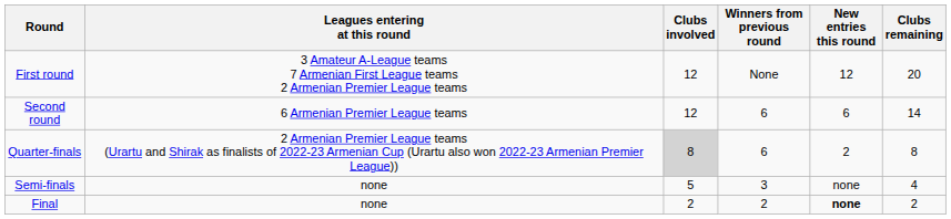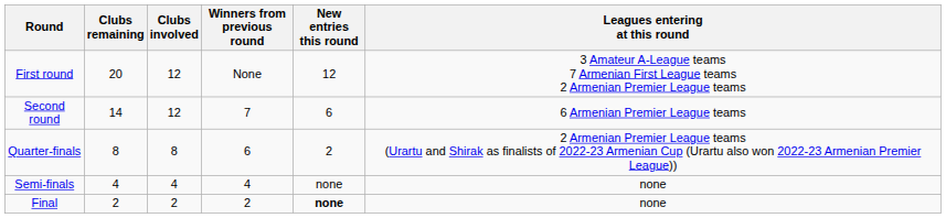columns swapped: Clubs remaining <-> Leagues entering at this round
Second round | Winners from previous round: 6 -> 7
Quarter-finals | Clubs involved: lightgrey background -> no background
Semi-finals | Clubs involved: 5 -> 4
Semi-finals | Winners from previous round: 3 -> 4
